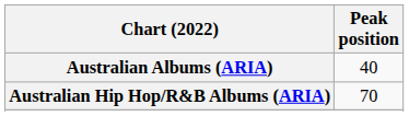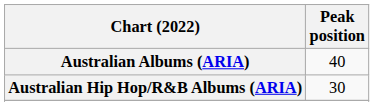Australian Hip Hop/R&B Albums (ARIA) | Peak position: 70 -> 30
